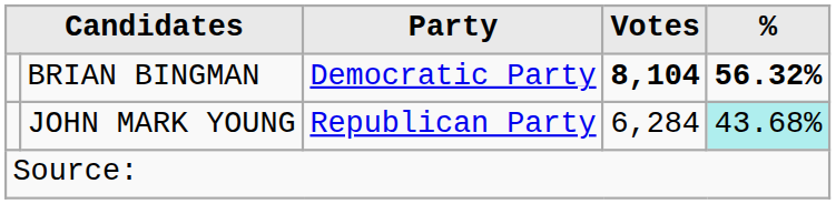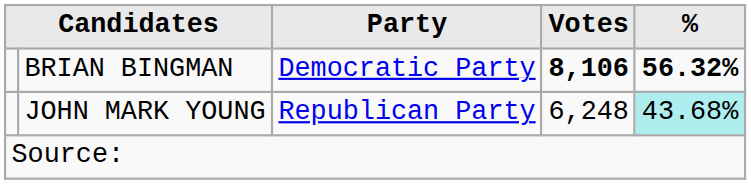BRIAN BINGMAN | Votes: 8,104 -> 8,106
JOHN MARK YOUNG | Votes: 6,284 -> 6,248
